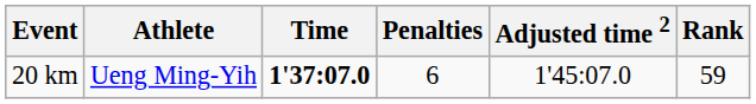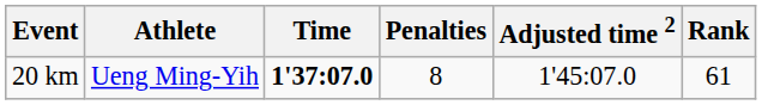20 km | Penalties: 6 -> 8
20 km | Rank: 59 -> 61
